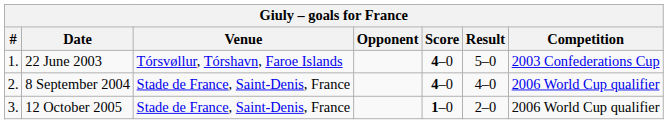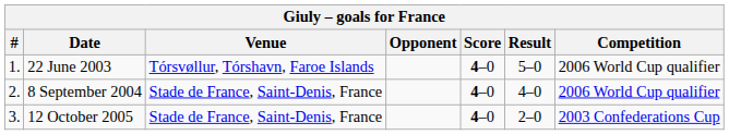22 June 2003 | Competition: 2003 Confederations Cup -> 2006 World Cup qualifier
12 October 2005 | Score: 1–0 -> 4–0
12 October 2005 | Competition: 2006 World Cup qualifier -> 2003 Confederations Cup
